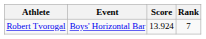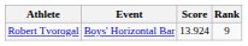Robert Tvorogal | Rank: 7 -> 9
